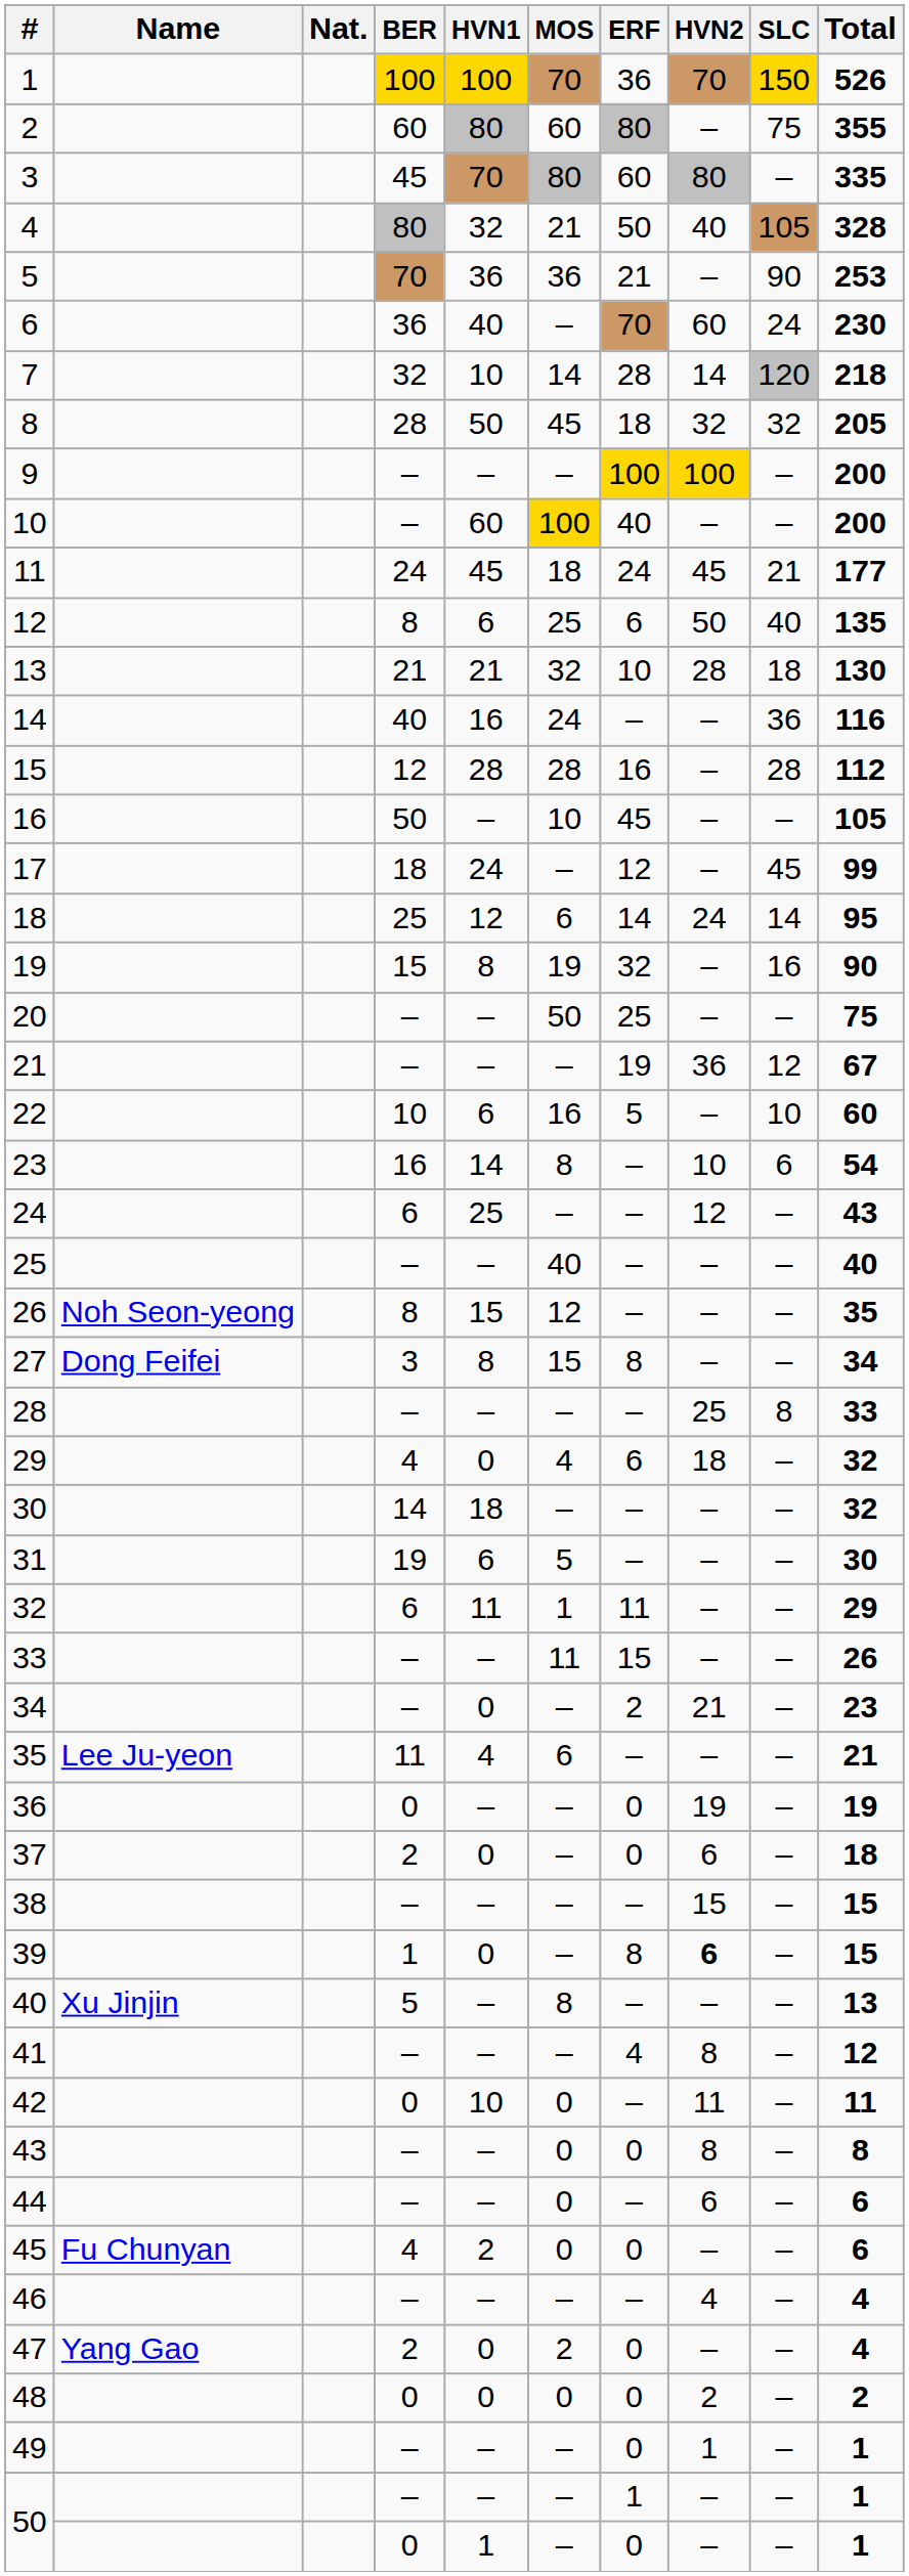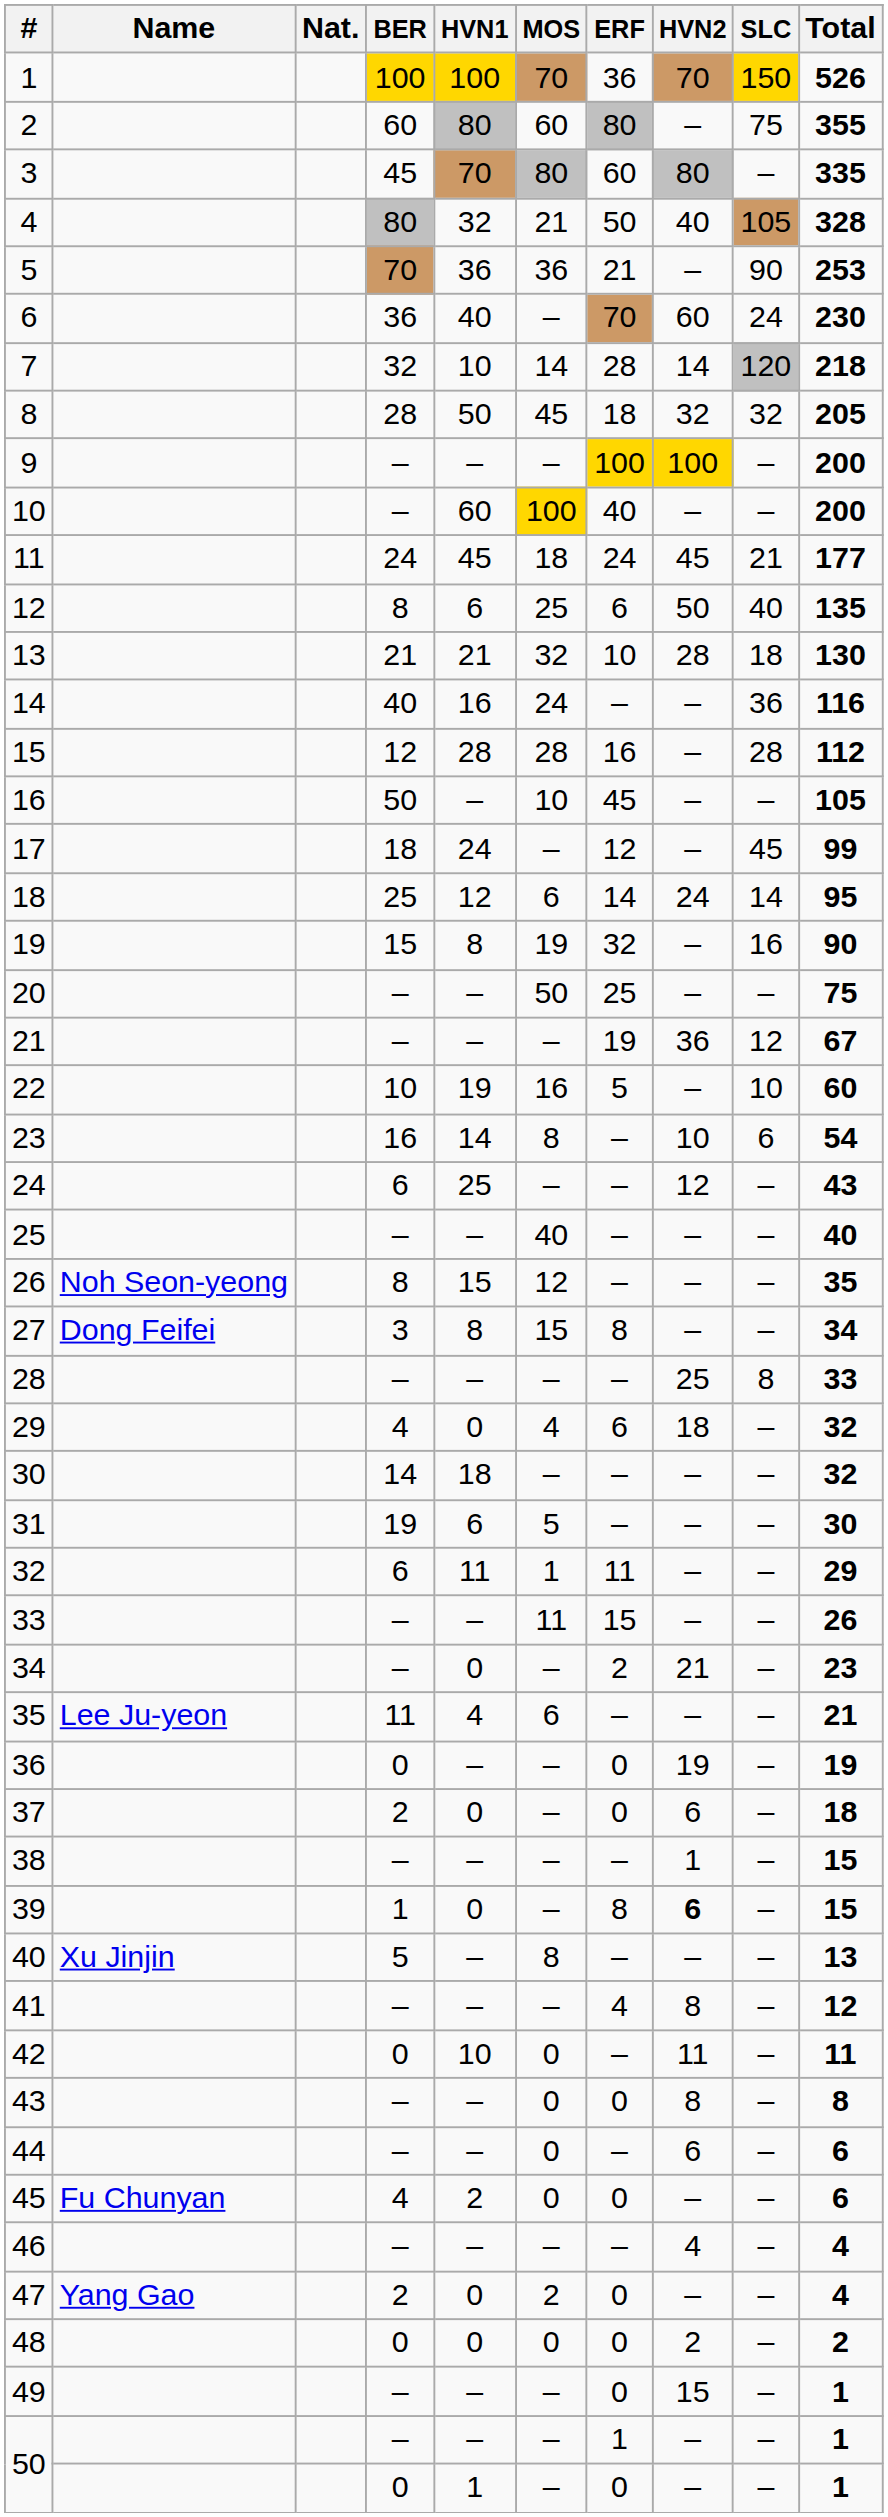22 | HVN1: 6 -> 19
38 | HVN2: 15 -> 1
49 | HVN2: 1 -> 15
